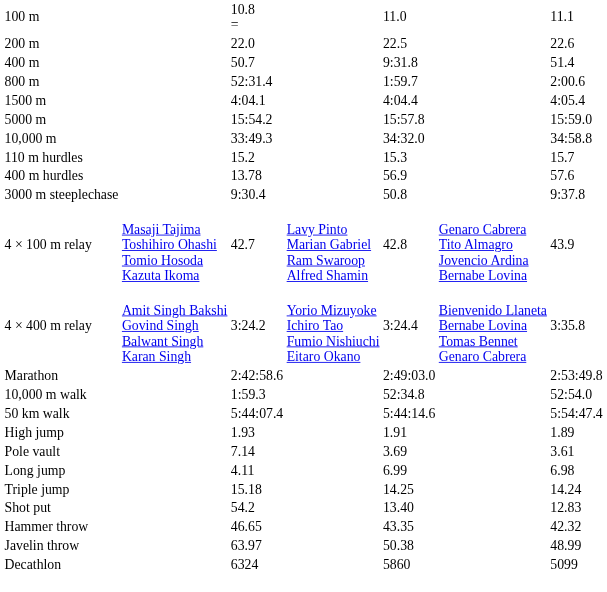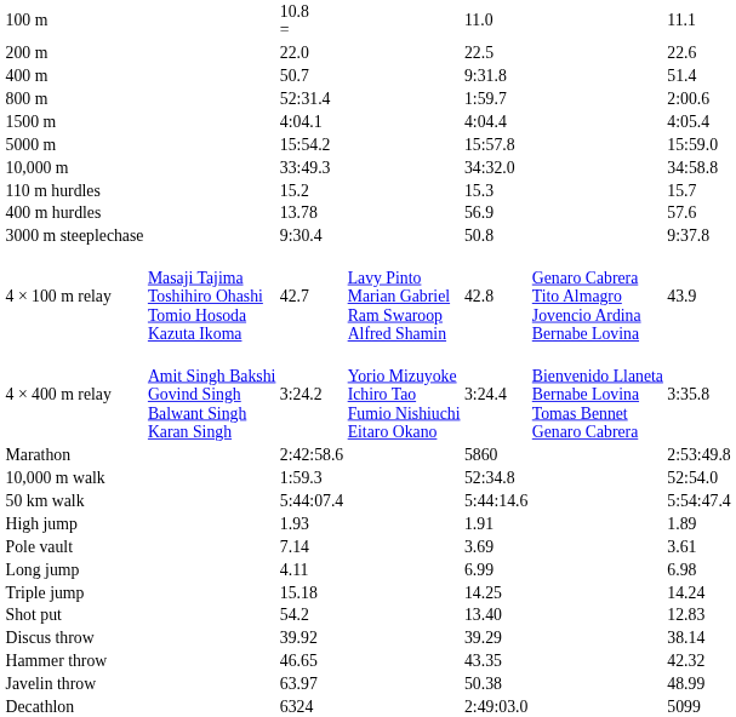Marathon | column 5: 2:49:03.0 -> 5860
+ row: Discus throw | 39.92 | 39.29 | 38.14
Decathlon | column 5: 5860 -> 2:49:03.0
